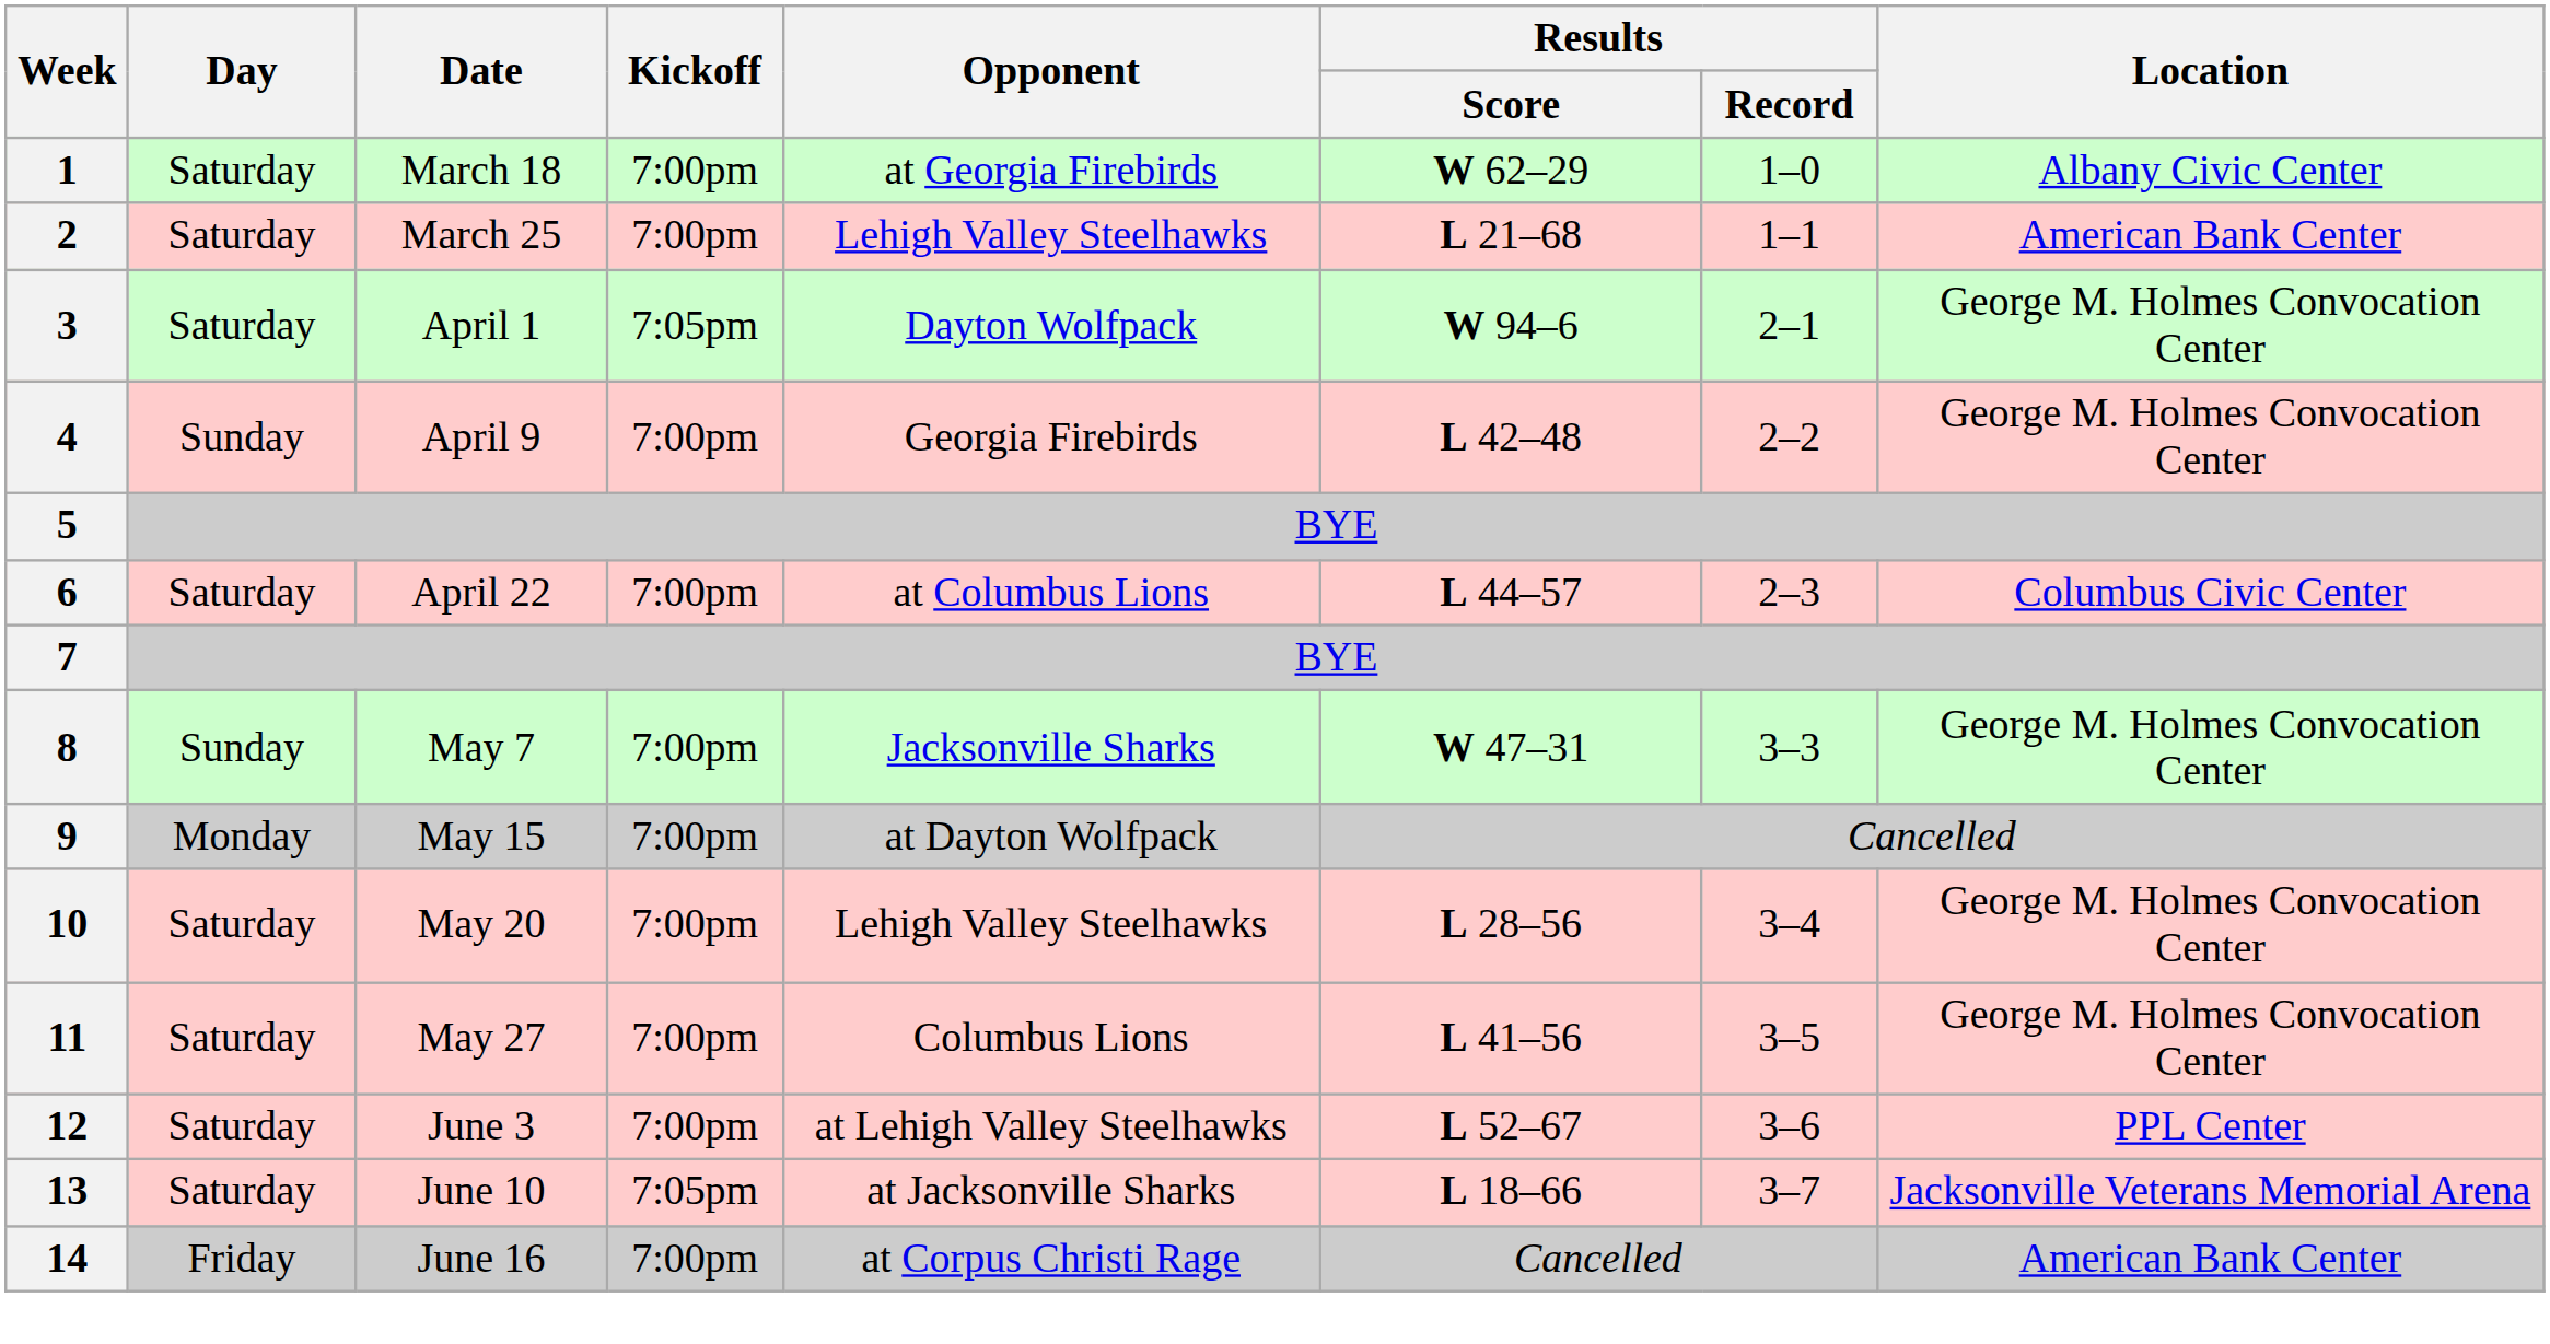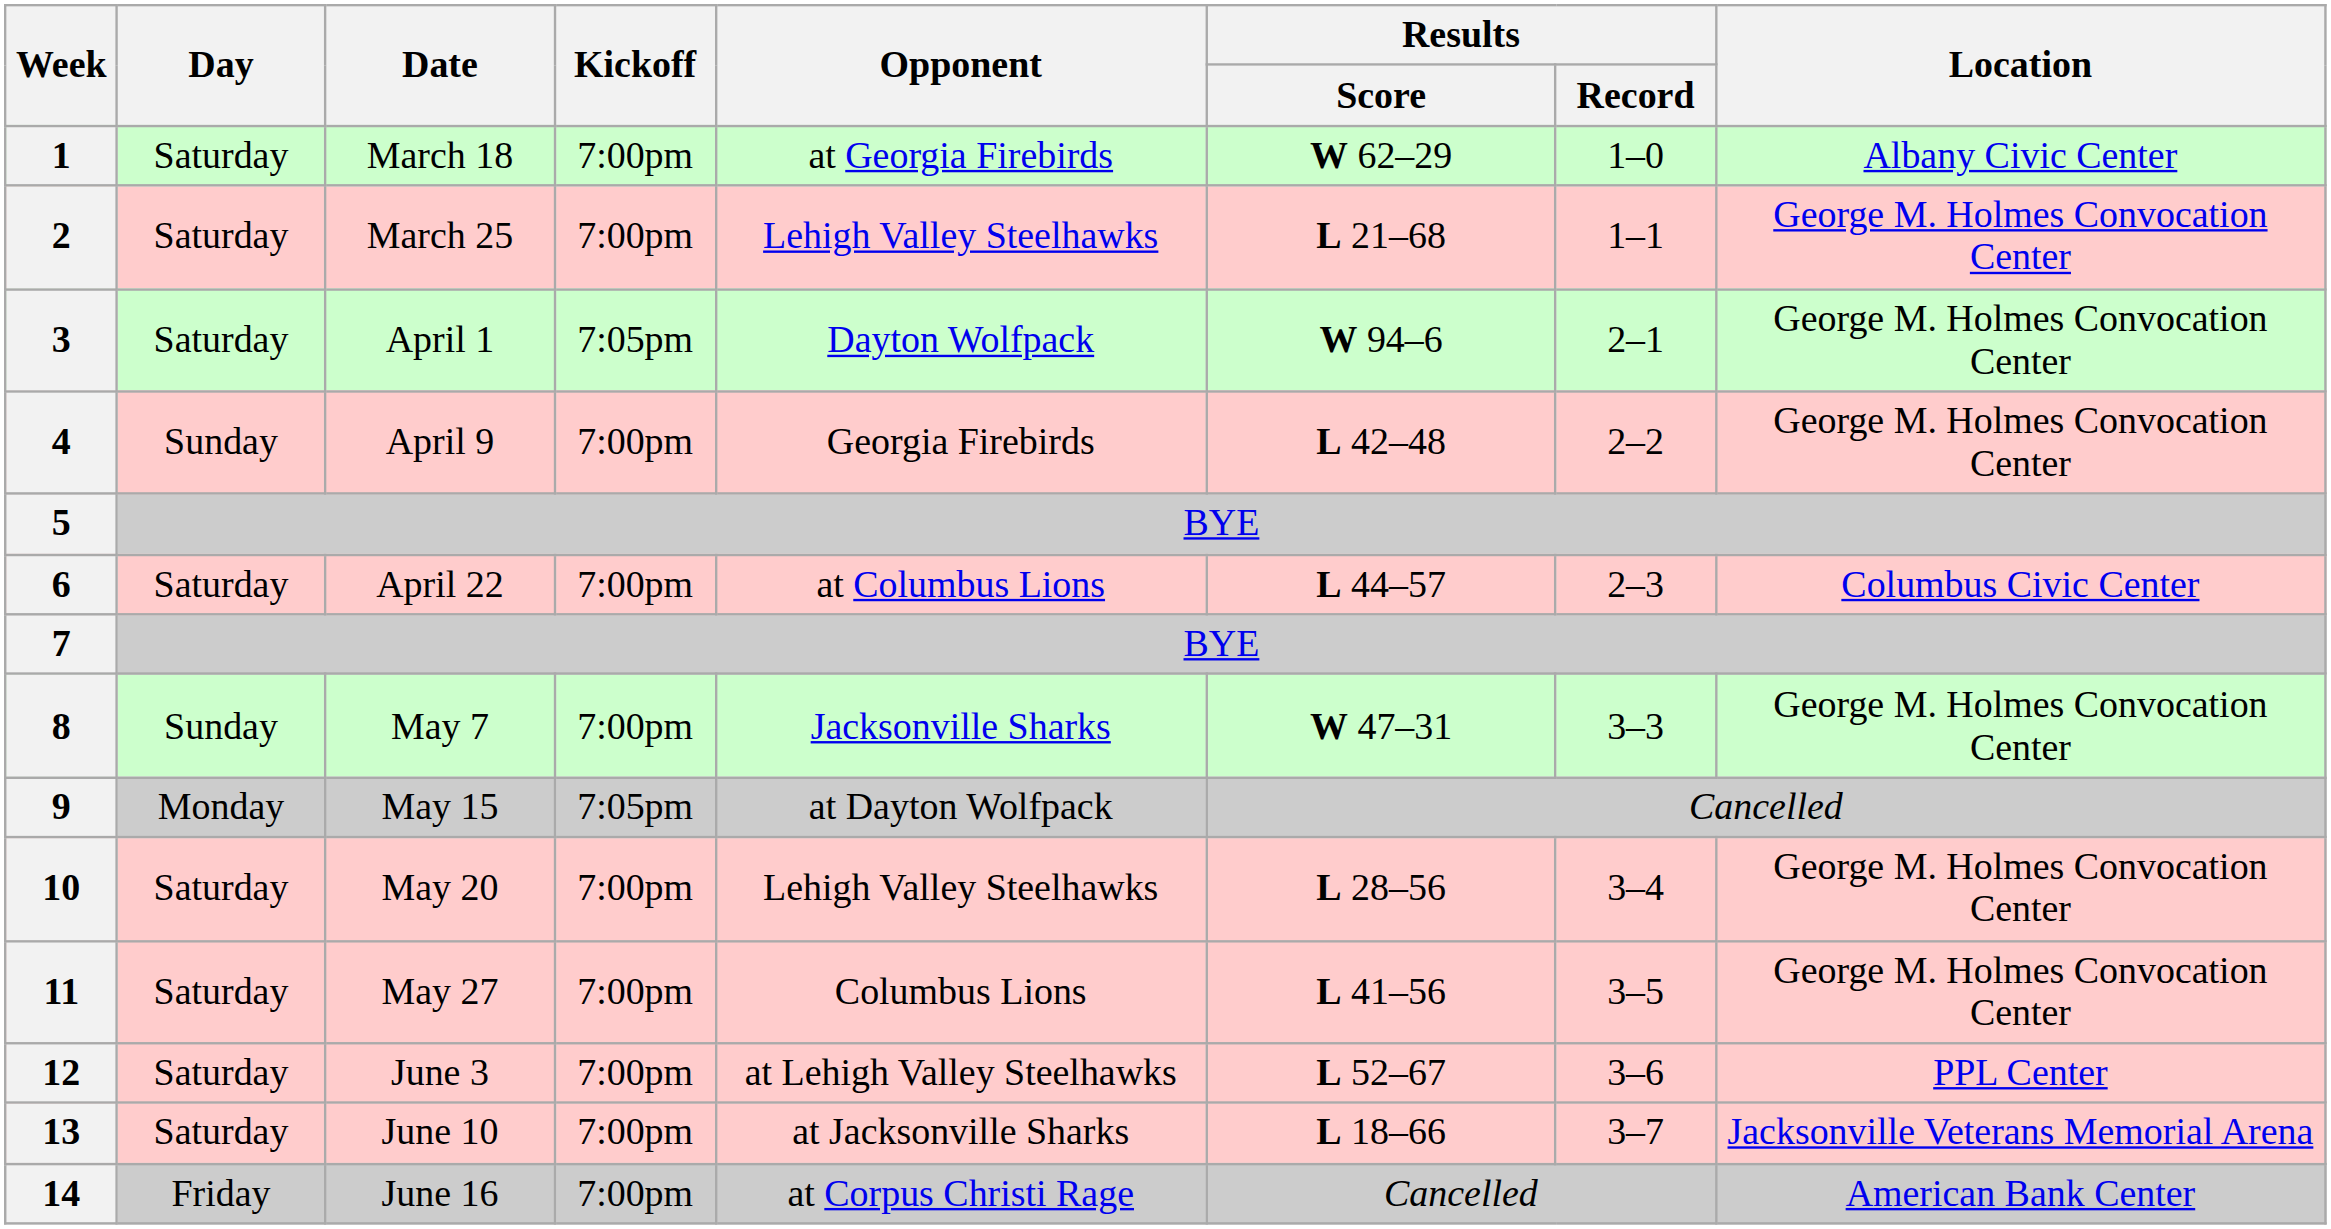2 | Location: American Bank Center -> George M. Holmes Convocation Center
9 | Kickoff: 7:00pm -> 7:05pm
13 | Kickoff: 7:05pm -> 7:00pm
